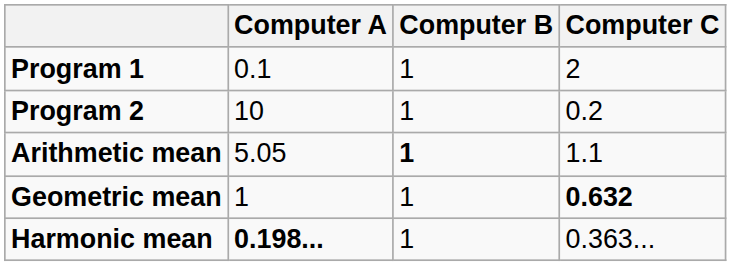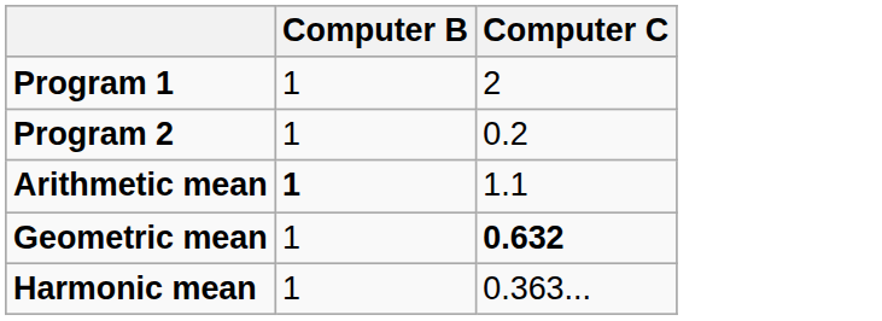- column: Computer A | 0.1 | 10 | 5.05 | 1 | 0.198...
